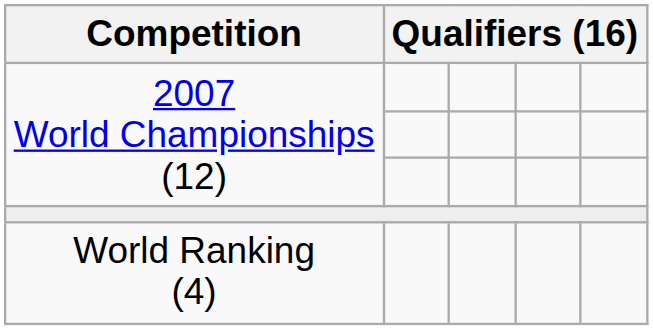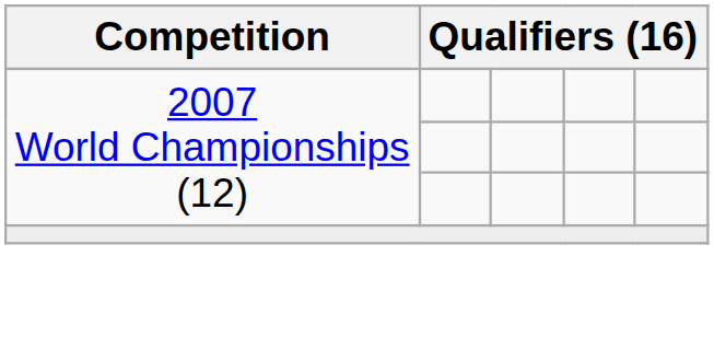- row: World Ranking (4)
